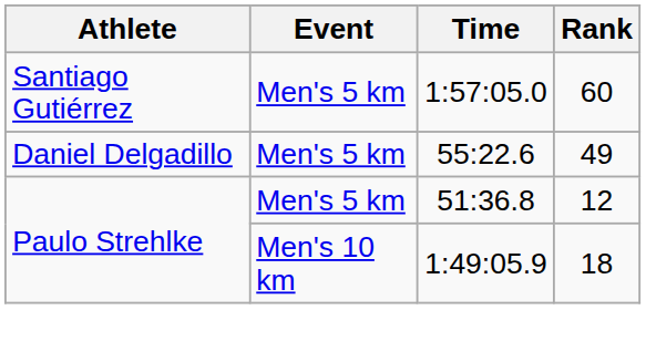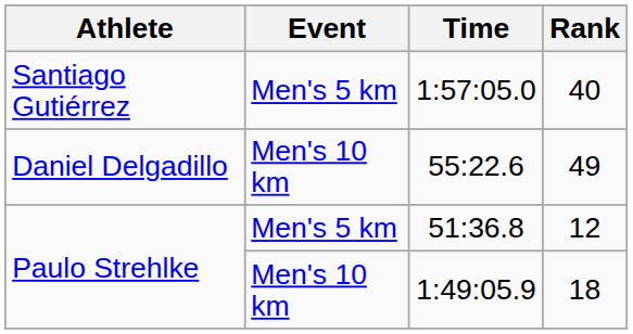1:57:05.0 | Rank: 60 -> 40
55:22.6 | Event: Men's 5 km -> Men's 10 km
